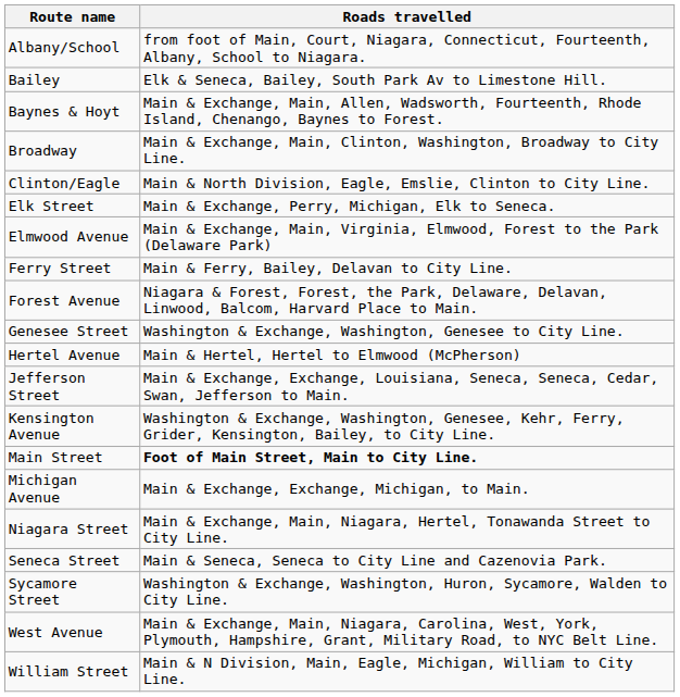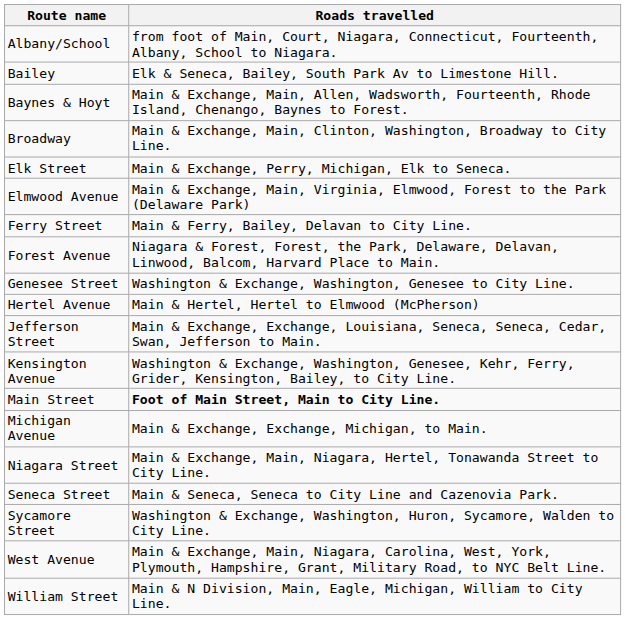- row: Clinton/Eagle | Main & North Division, Eagle, Emslie, Clinton to City Line.
